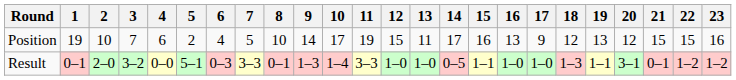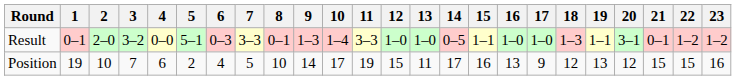rows swapped: Result <-> Position
